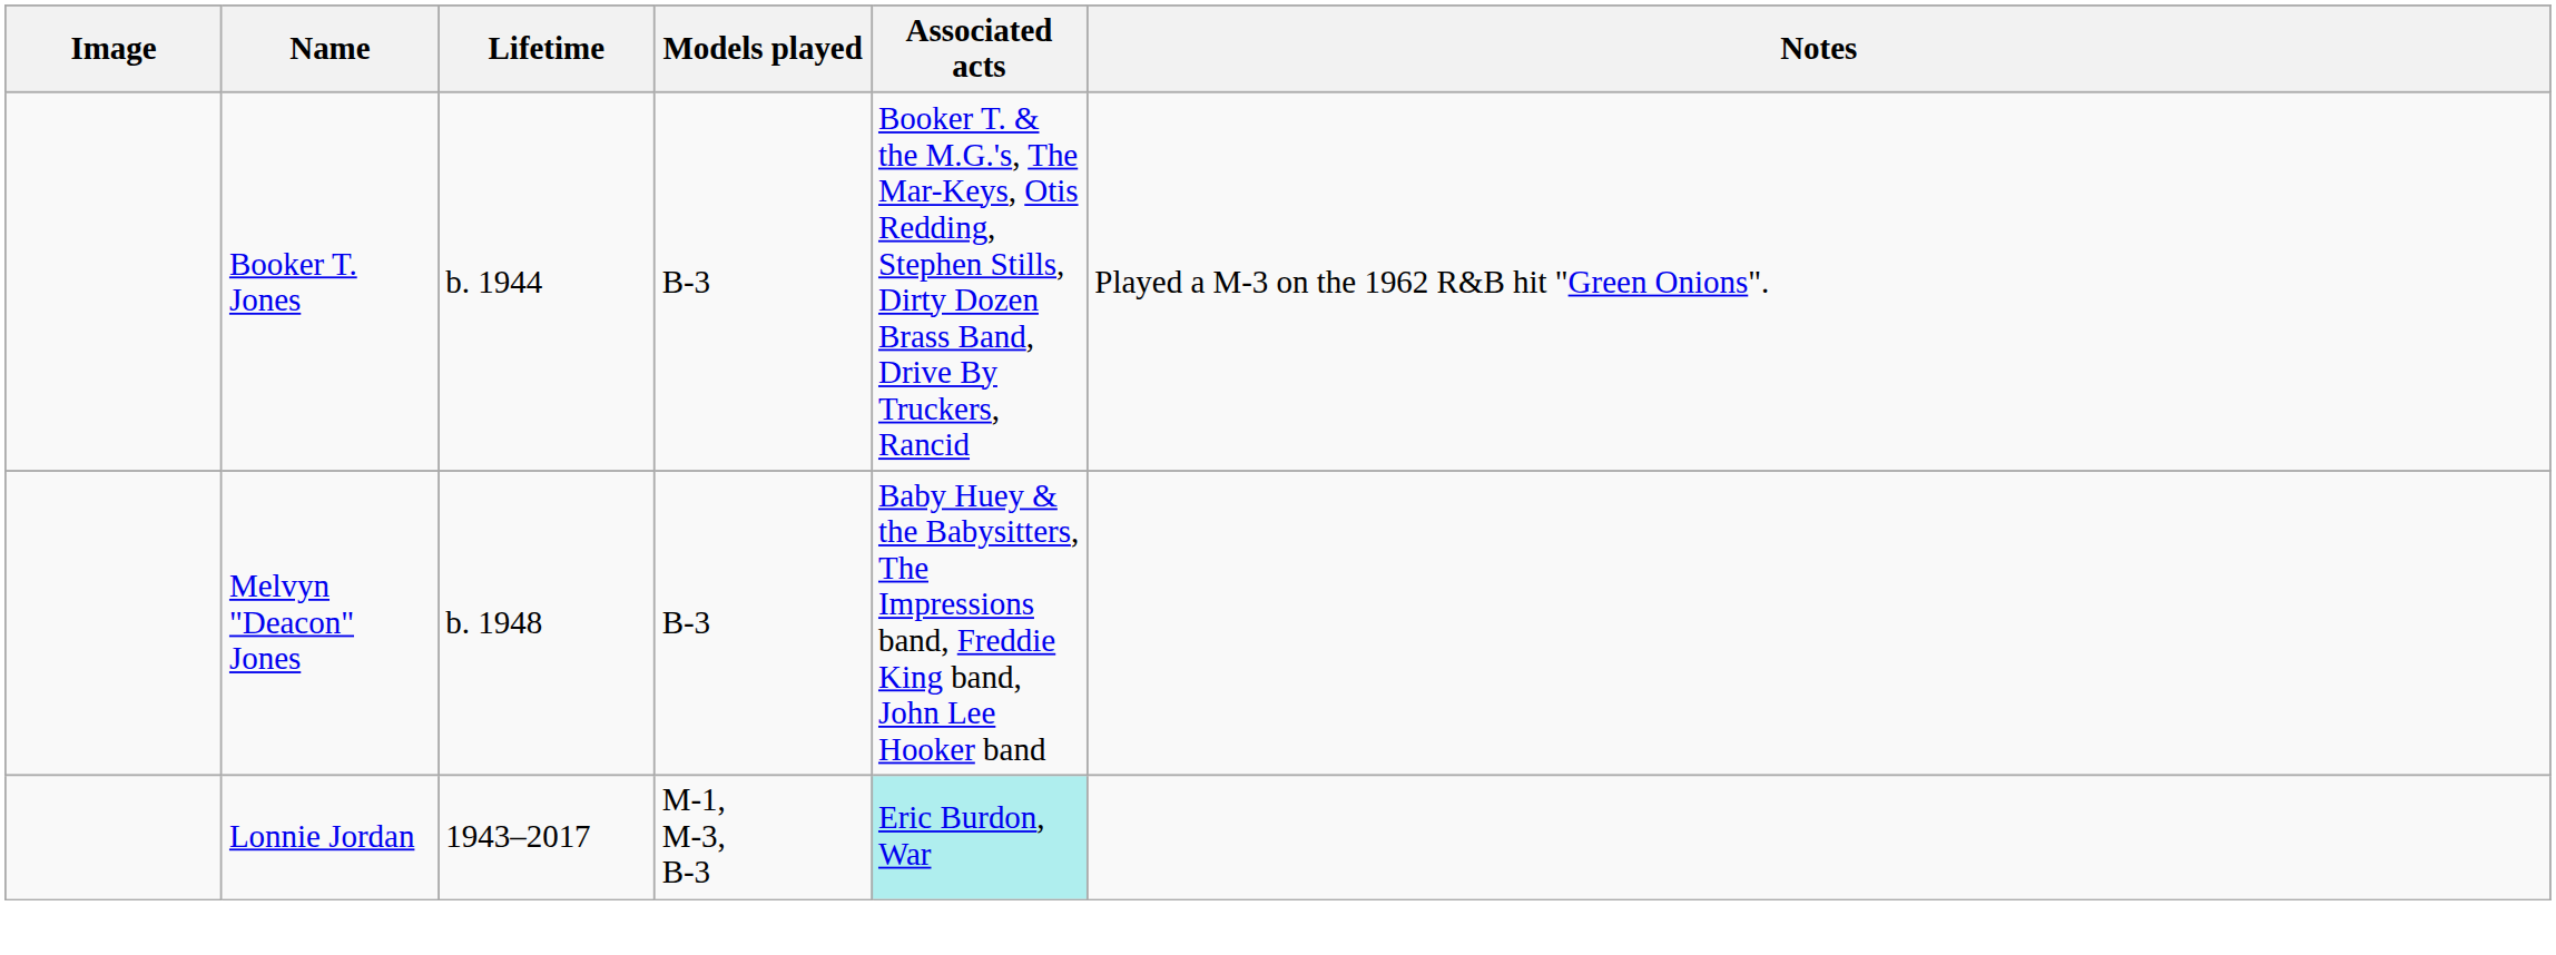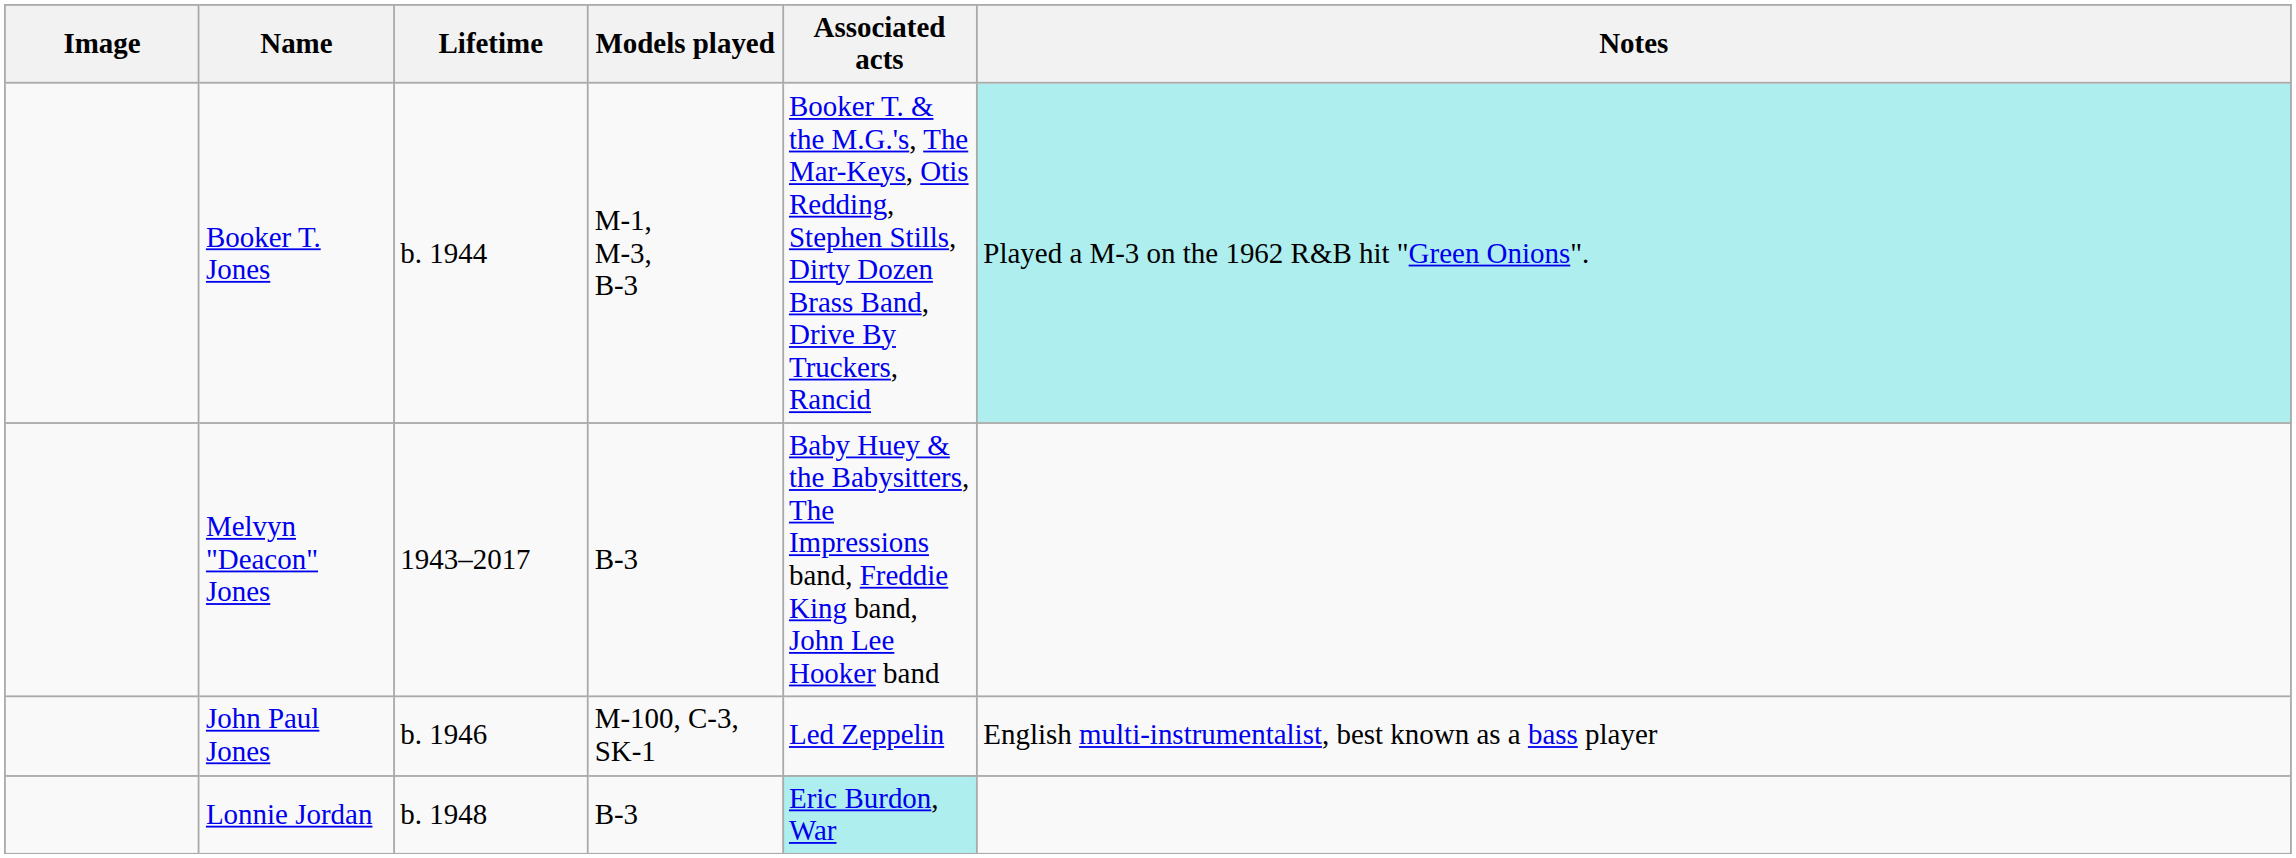Booker T. Jones | Models played: B-3 -> M-1, M-3, B-3
Booker T. Jones | Notes: no background -> paleturquoise background
Melvyn "Deacon" Jones | Lifetime: b. 1948 -> 1943–2017
+ row: John Paul Jones | b. 1946 | M-100, C-3, SK-1 | Led Zeppelin | English multi-instrumentalist, best known as a bass player
Lonnie Jordan | Lifetime: 1943–2017 -> b. 1948
Lonnie Jordan | Models played: M-1, M-3, B-3 -> B-3
